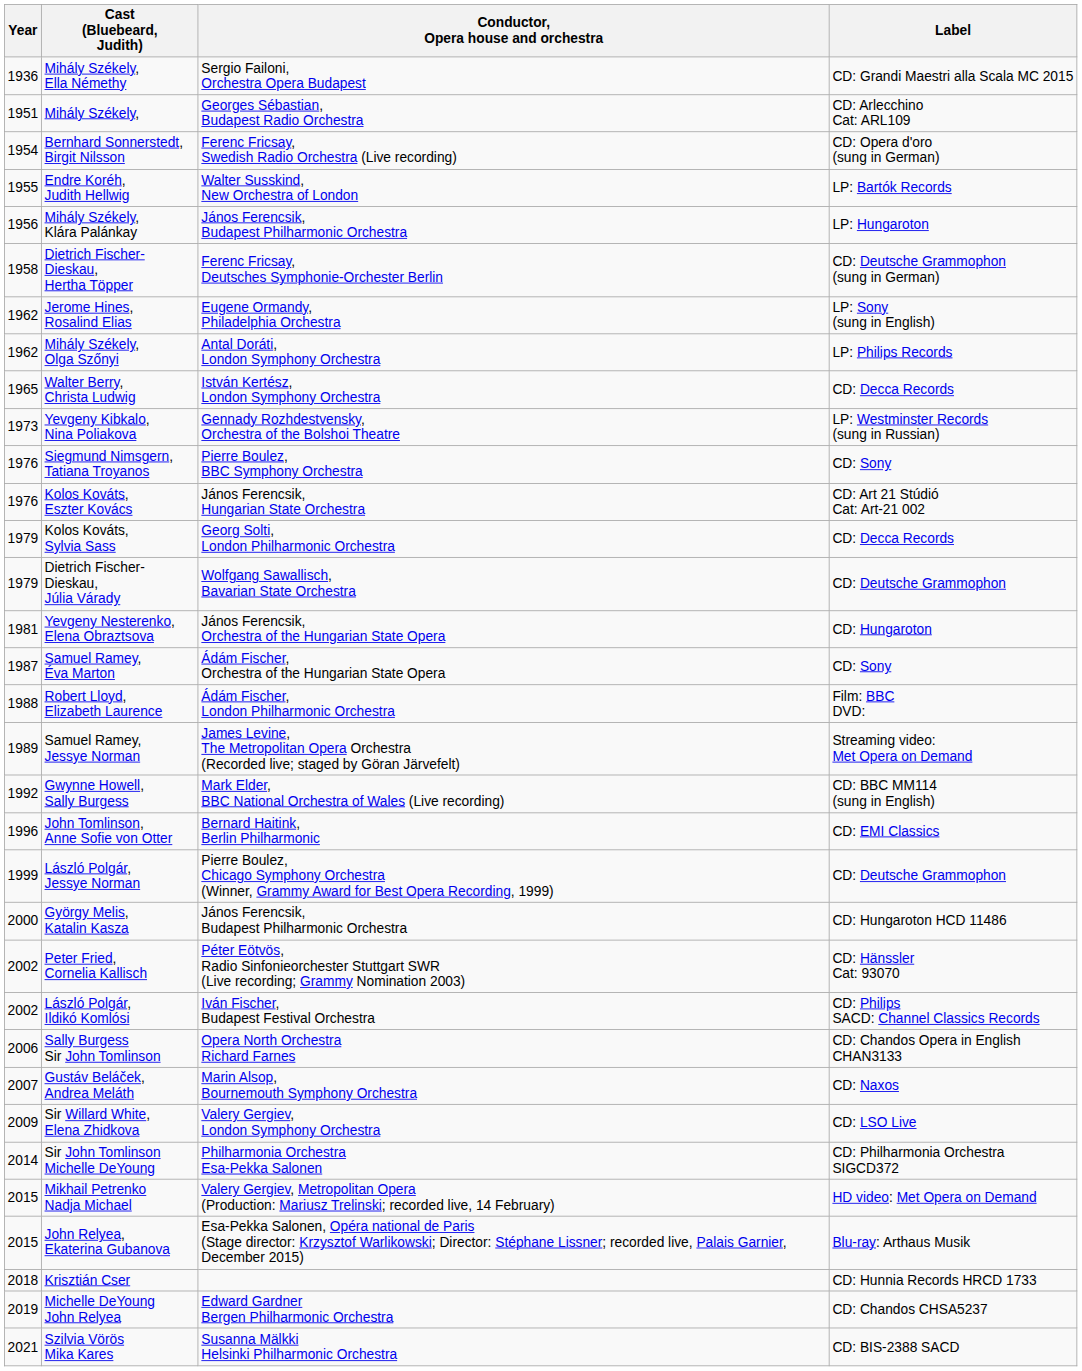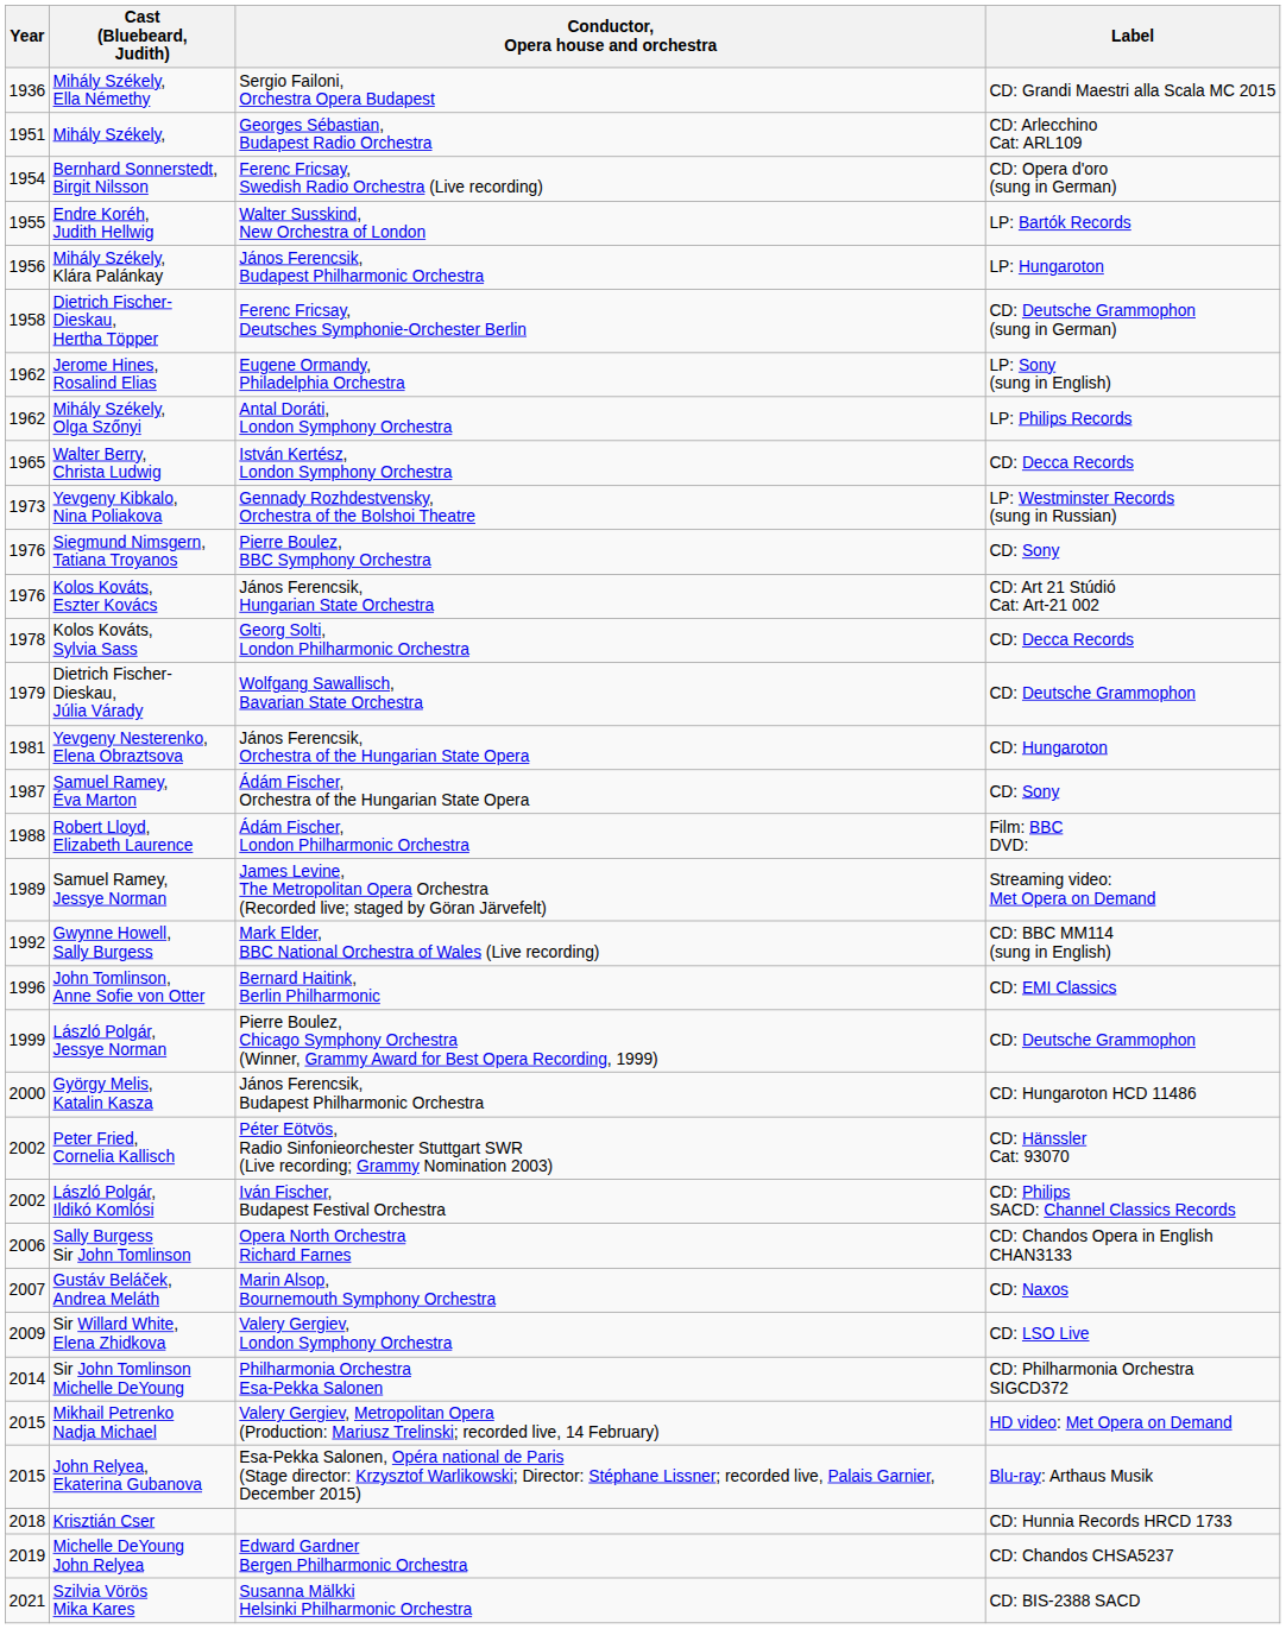Kolos Kováts, Sylvia Sass | Year: 1979 -> 1978
